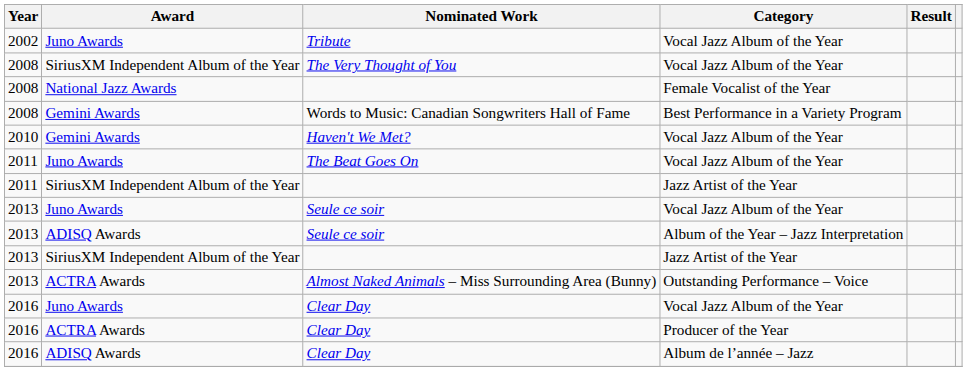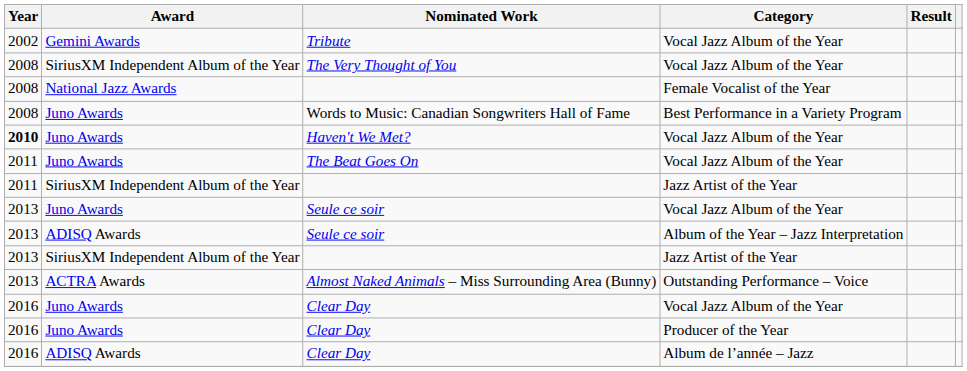Tribute | Award: Juno Awards -> Gemini Awards
Words to Music: Canadian Songwriters Hall of Fame | Award: Gemini Awards -> Juno Awards
Haven't We Met? | Year: normal -> bold
Haven't We Met? | Award: Gemini Awards -> Juno Awards
Clear Day / Producer of the Year | Award: ACTRA Awards -> Juno Awards
